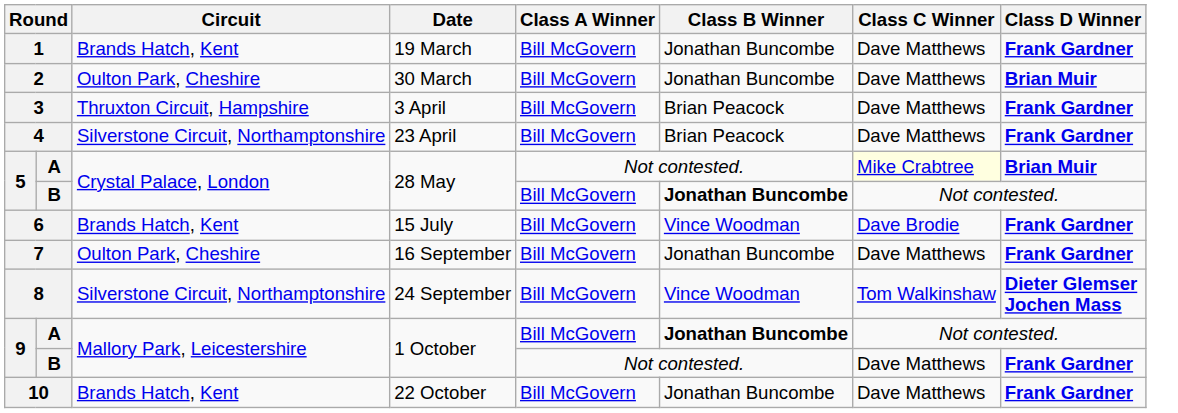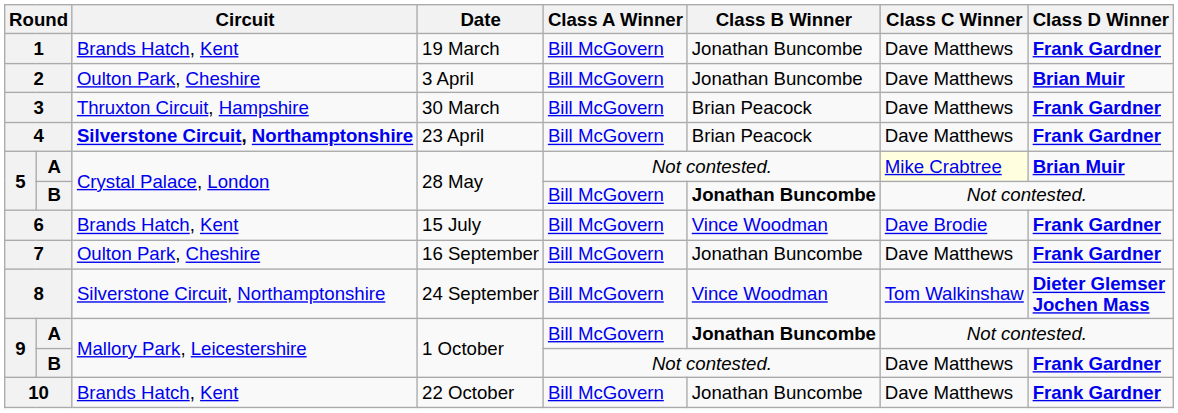2 | Date: 30 March -> 3 April
3 | Date: 3 April -> 30 March
4 | Circuit: normal -> bold
